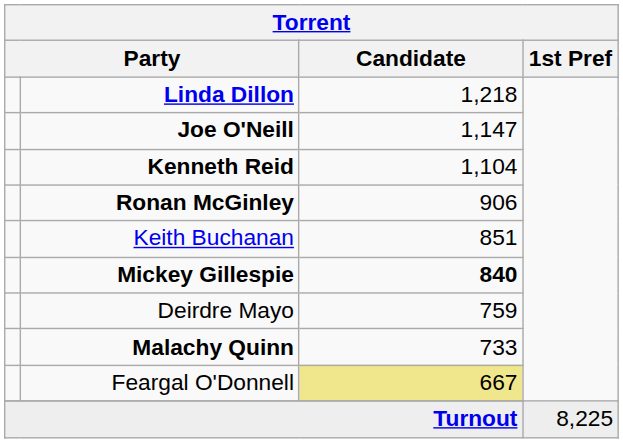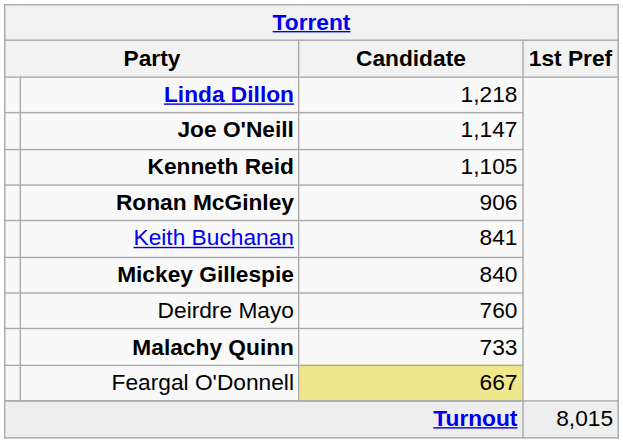Kenneth Reid | Candidate: 1,104 -> 1,105
Keith Buchanan | Candidate: 851 -> 841
Mickey Gillespie | Candidate: bold -> normal
Deirdre Mayo | Candidate: 759 -> 760
Turnout | 1st Pref: 8,225 -> 8,015
